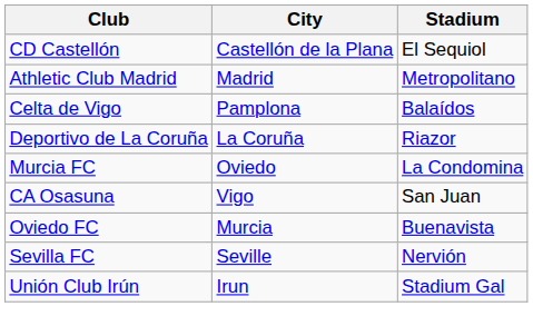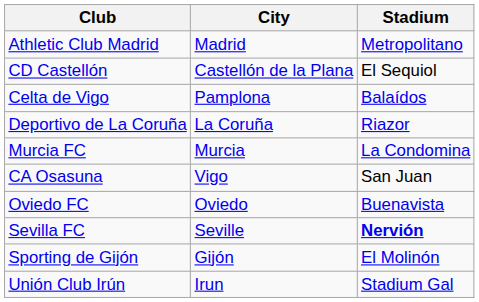rows swapped: Athletic Club Madrid <-> CD Castellón
Murcia FC | City: Oviedo -> Murcia
Oviedo FC | City: Murcia -> Oviedo
Sevilla FC | Stadium: normal -> bold
+ row: Sporting de Gijón | Gijón | El Molinón
